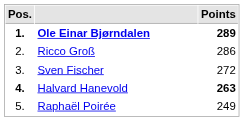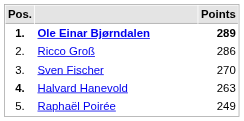Sven Fischer | Points: 272 -> 270
Halvard Hanevold | Points: bold -> normal
